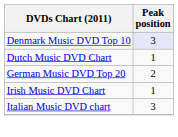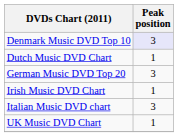German Music DVD Top 20 | Peak position: 2 -> 3
+ row: UK Music DVD Chart | 1
